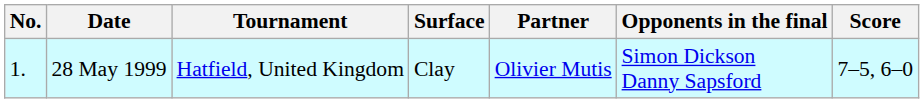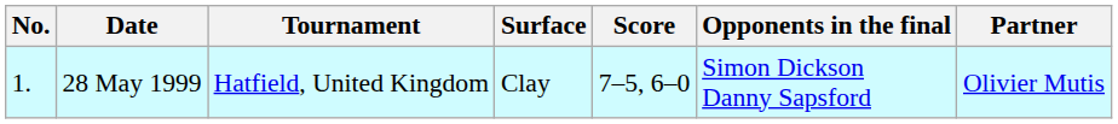columns swapped: Partner <-> Score
